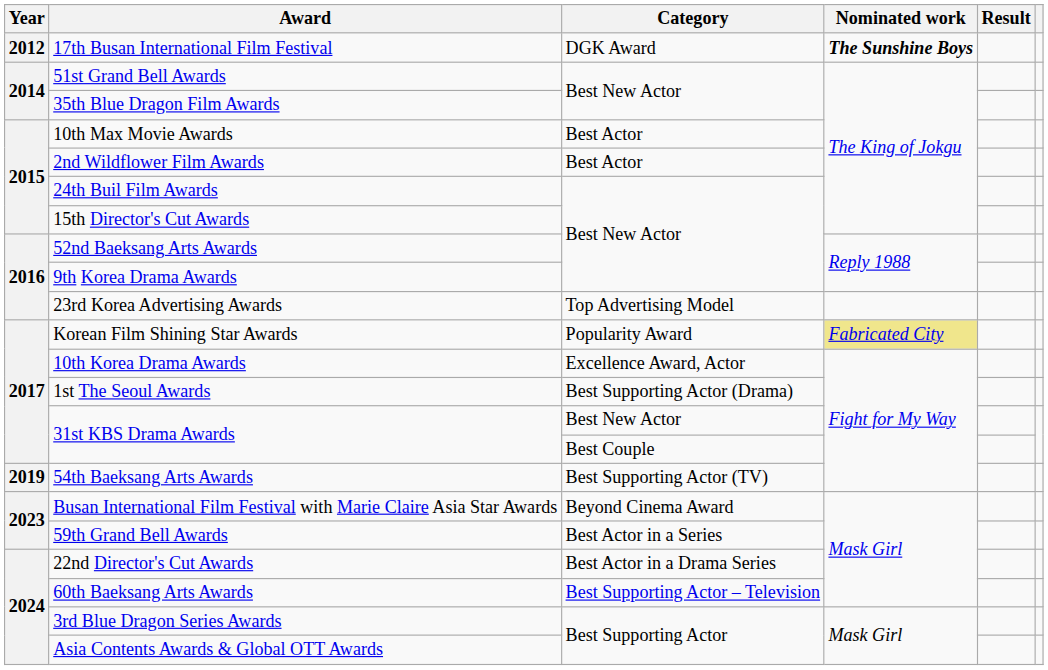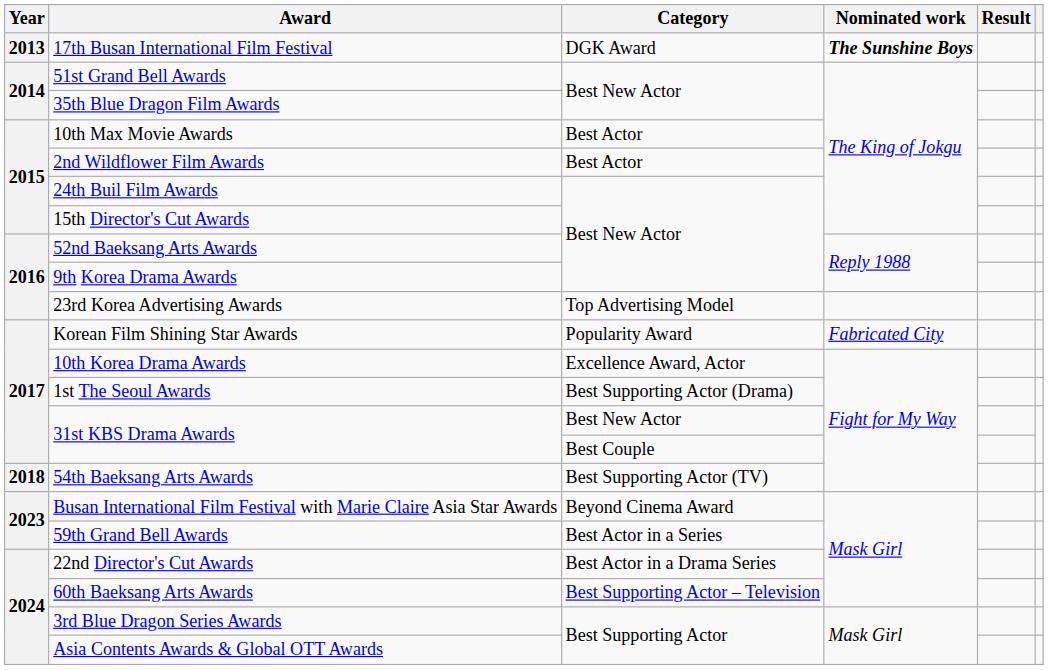17th Busan International Film Festival | Year: 2012 -> 2013
Korean Film Shining Star Awards | Nominated work: khaki background -> no background
54th Baeksang Arts Awards | Year: 2019 -> 2018
